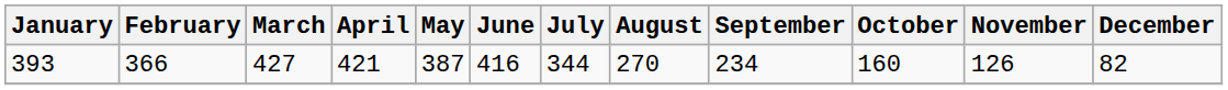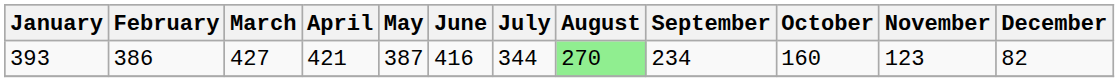393 | February: 366 -> 386
393 | August: no background -> lightgreen background
393 | November: 126 -> 123
